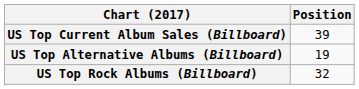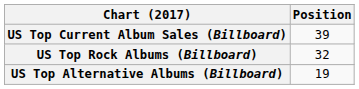rows swapped: US Top Rock Albums (Billboard) <-> US Top Alternative Albums (Billboard)
